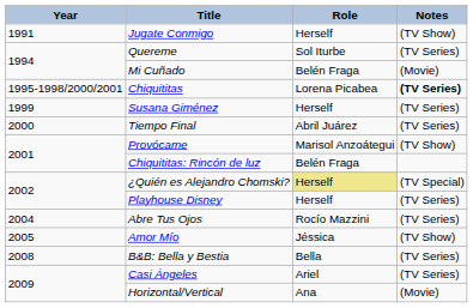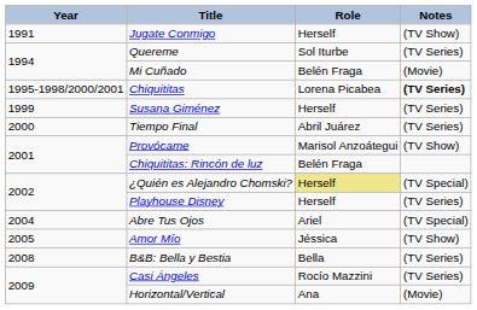Abre Tus Ojos | Role: Rocío Mazzini -> Ariel
Abre Tus Ojos | Notes: (TV Series) -> (TV Special)
Casi Ángeles | Role: Ariel -> Rocío Mazzini
